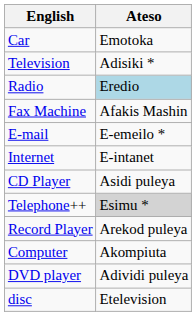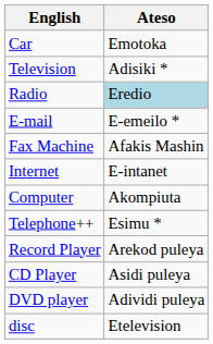rows swapped: Fax Machine <-> E-mail
rows swapped: Computer <-> CD Player
Telephone++ | Ateso: lightgrey background -> no background
